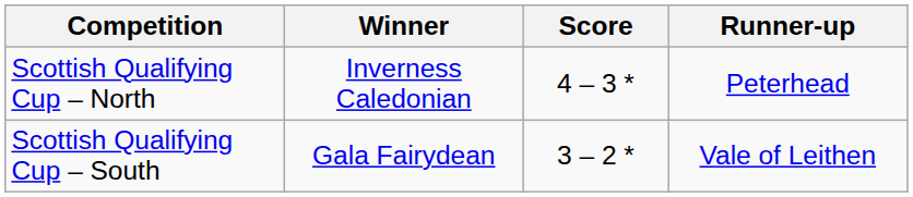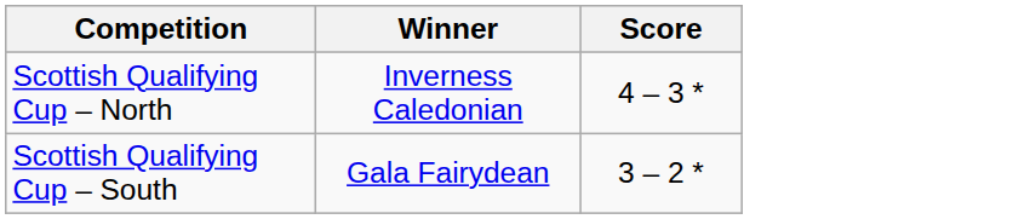- column: Runner-up | Peterhead | Vale of Leithen
